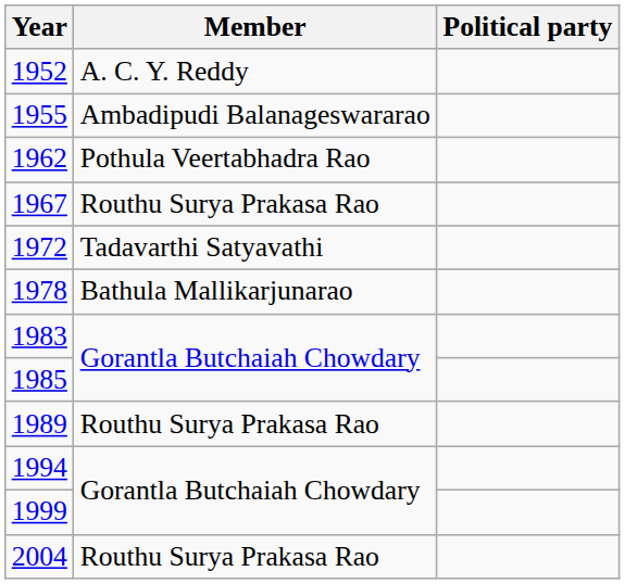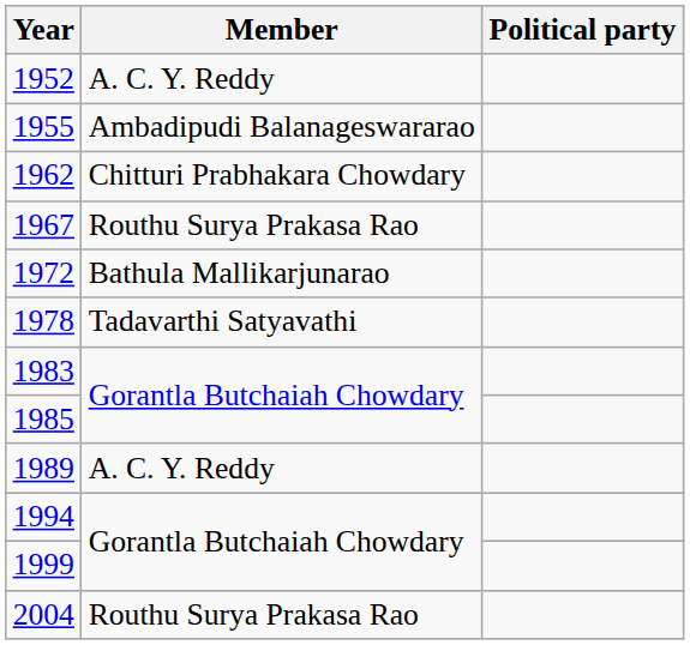1962 | Member: Pothula Veertabhadra Rao -> Chitturi Prabhakara Chowdary
1972 | Member: Tadavarthi Satyavathi -> Bathula Mallikarjunarao
1978 | Member: Bathula Mallikarjunarao -> Tadavarthi Satyavathi
1989 | Member: Routhu Surya Prakasa Rao -> A. C. Y. Reddy
